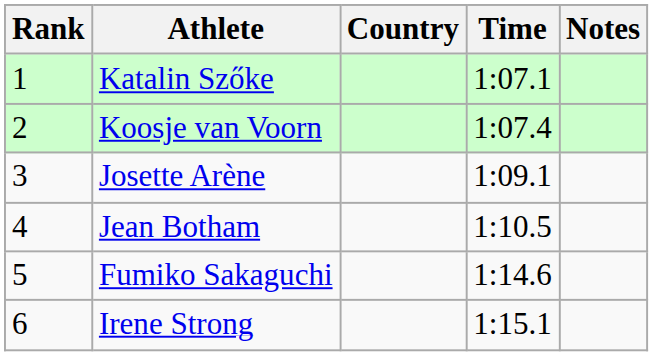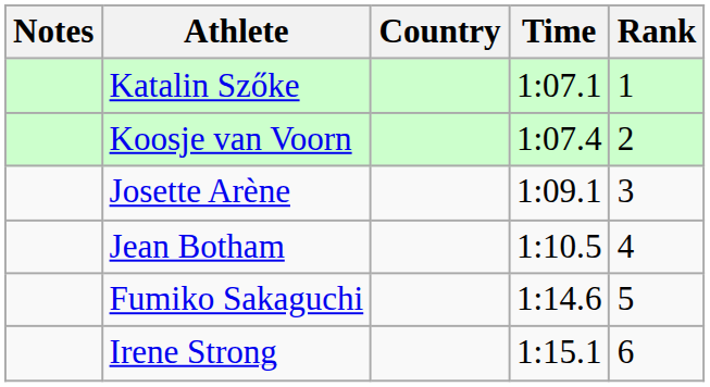columns swapped: Rank <-> Notes
